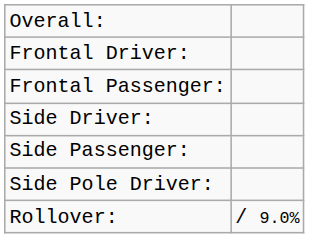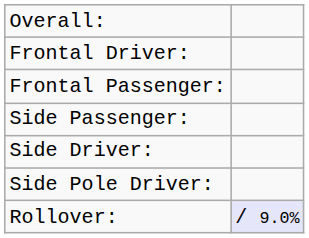rows swapped: Side Driver: <-> Side Passenger:
Rollover: | column 2: no background -> lavender background
